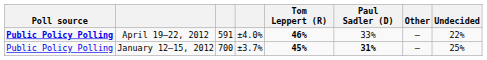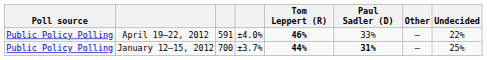April 19–22, 2012 | Poll source: bold -> normal
January 12–15, 2012 | Tom Leppert (R): 45% -> 44%
